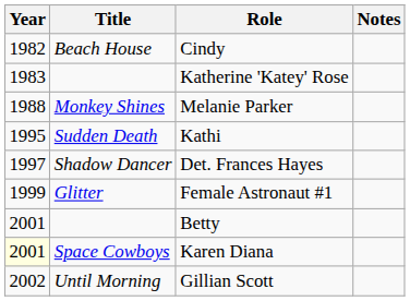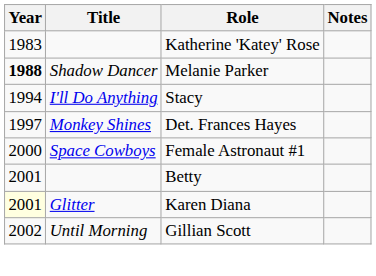- row: 1982 | Beach House | Cindy
Melanie Parker | Year: normal -> bold
Melanie Parker | Title: Monkey Shines -> Shadow Dancer
+ row: 1994 | I'll Do Anything | Stacy
- row: 1995 | Sudden Death | Kathi
Det. Frances Hayes | Title: Shadow Dancer -> Monkey Shines
Female Astronaut #1 | Year: 1999 -> 2000
Female Astronaut #1 | Title: Glitter -> Space Cowboys
Karen Diana | Title: Space Cowboys -> Glitter
